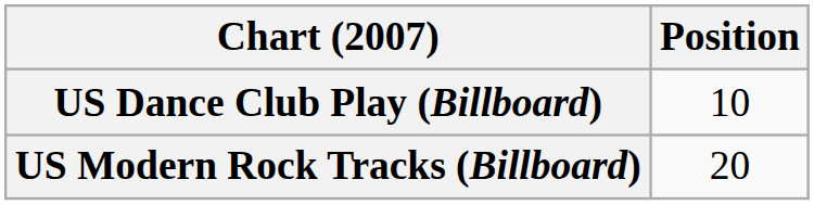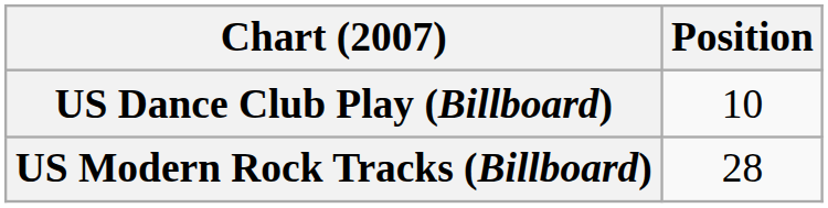US Modern Rock Tracks (Billboard) | Position: 20 -> 28
